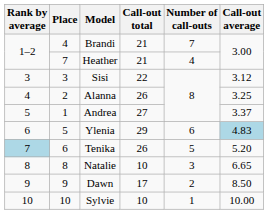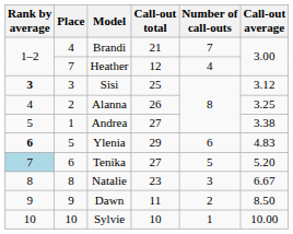Heather | Call-out total: 21 -> 12
Sisi | Rank by average: normal -> bold
Sisi | Call-out total: 22 -> 25
Andrea | Call-out average: 3.37 -> 3.38
Ylenia | Rank by average: normal -> bold
Ylenia | Call-out average: lightblue background -> no background
Tenika | Call-out total: 26 -> 27
Natalie | Call-out total: 10 -> 23
Natalie | Call-out average: 6.65 -> 6.67
Dawn | Call-out total: 17 -> 11
